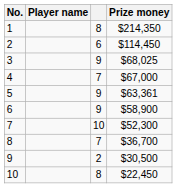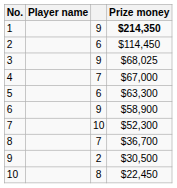1 | column 3: 8 -> 9
1 | Prize money: normal -> bold
5 | column 3: 9 -> 6
5 | Prize money: $63,361 -> $63,300
